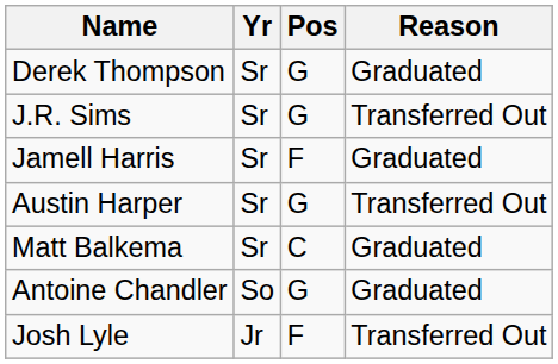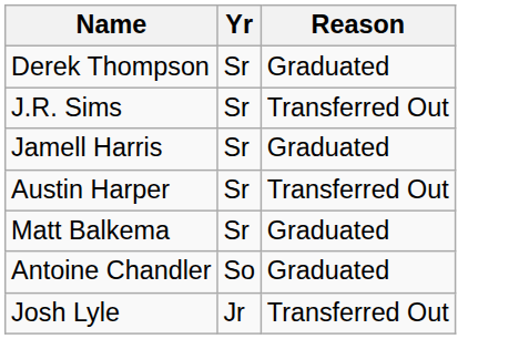- column: Pos | G | G | F | G | C | G | F
